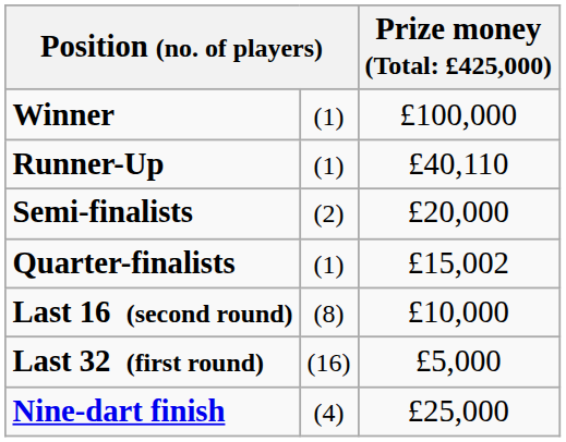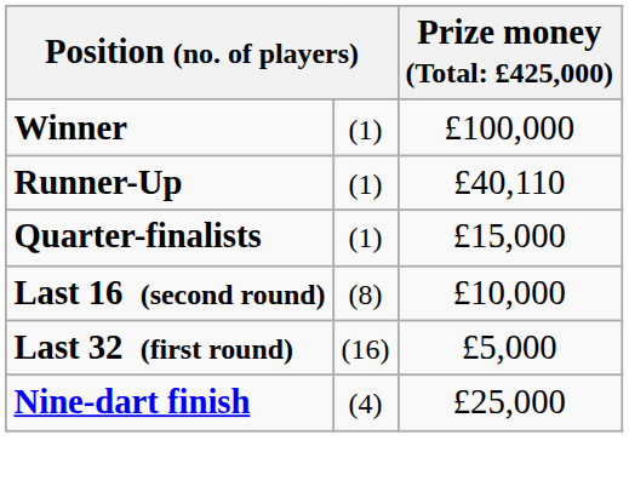- row: Semi-finalists | (2) | £20,000
Quarter-finalists | column 3: £15,002 -> £15,000
